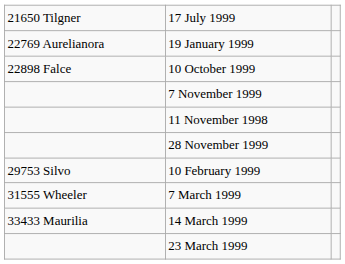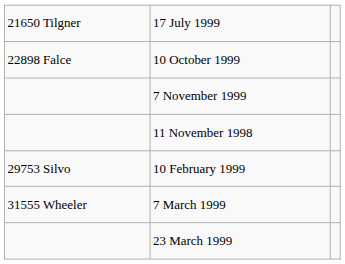- row: 22769 Aurelianora | 19 January 1999
- row: 28 November 1999
- row: 33433 Maurilia | 14 March 1999
